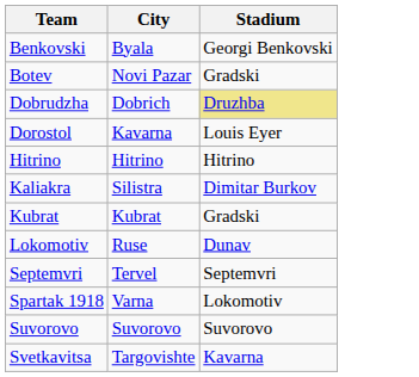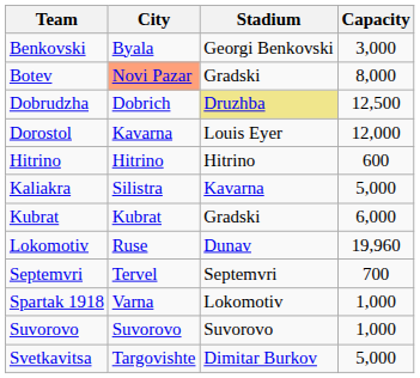+ column: Capacity | 3,000 | 8,000 | 12,500 | 12,000 | 600 | 5,000 | 6,000 | 19,960 | 700 | 1,000 | 1,000 | 5,000
Botev | City: no background -> lightsalmon background
Kaliakra | Stadium: Dimitar Burkov -> Kavarna
Svetkavitsa | Stadium: Kavarna -> Dimitar Burkov
